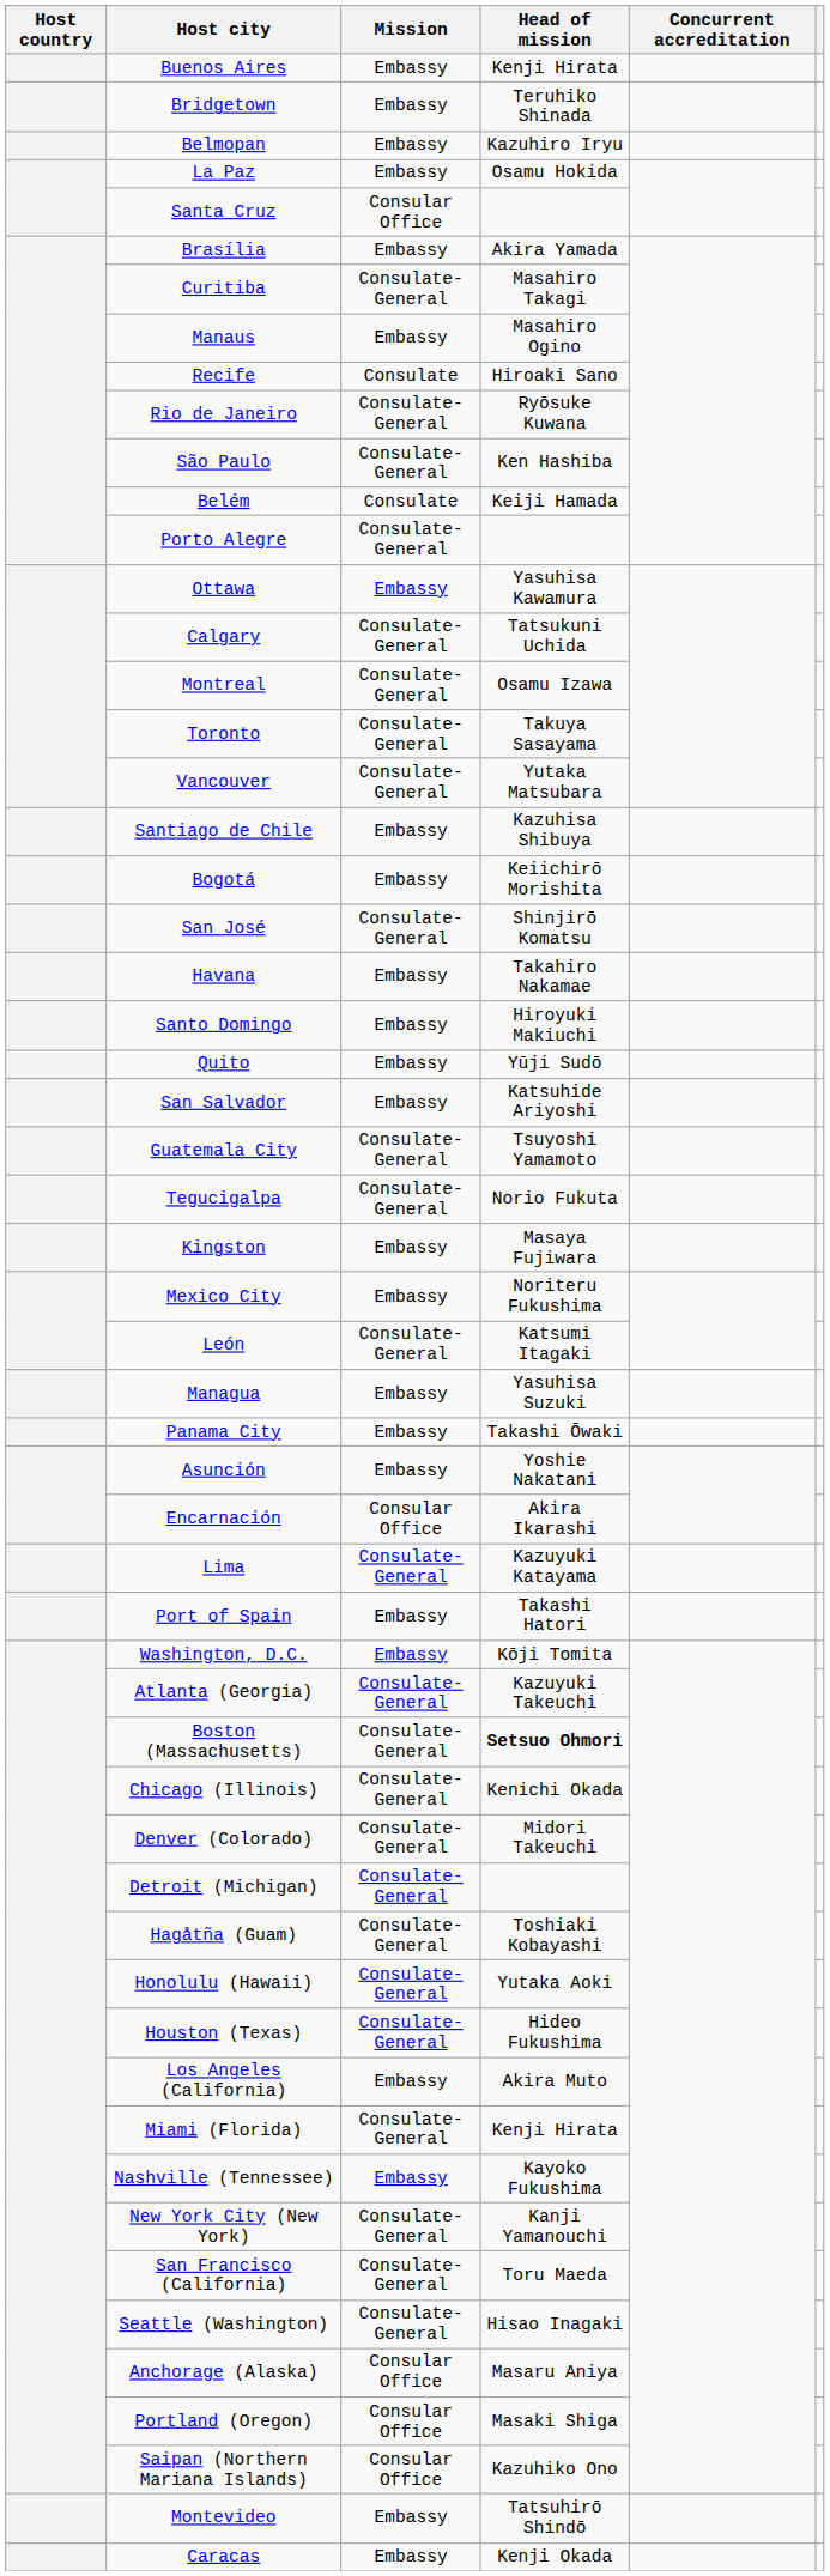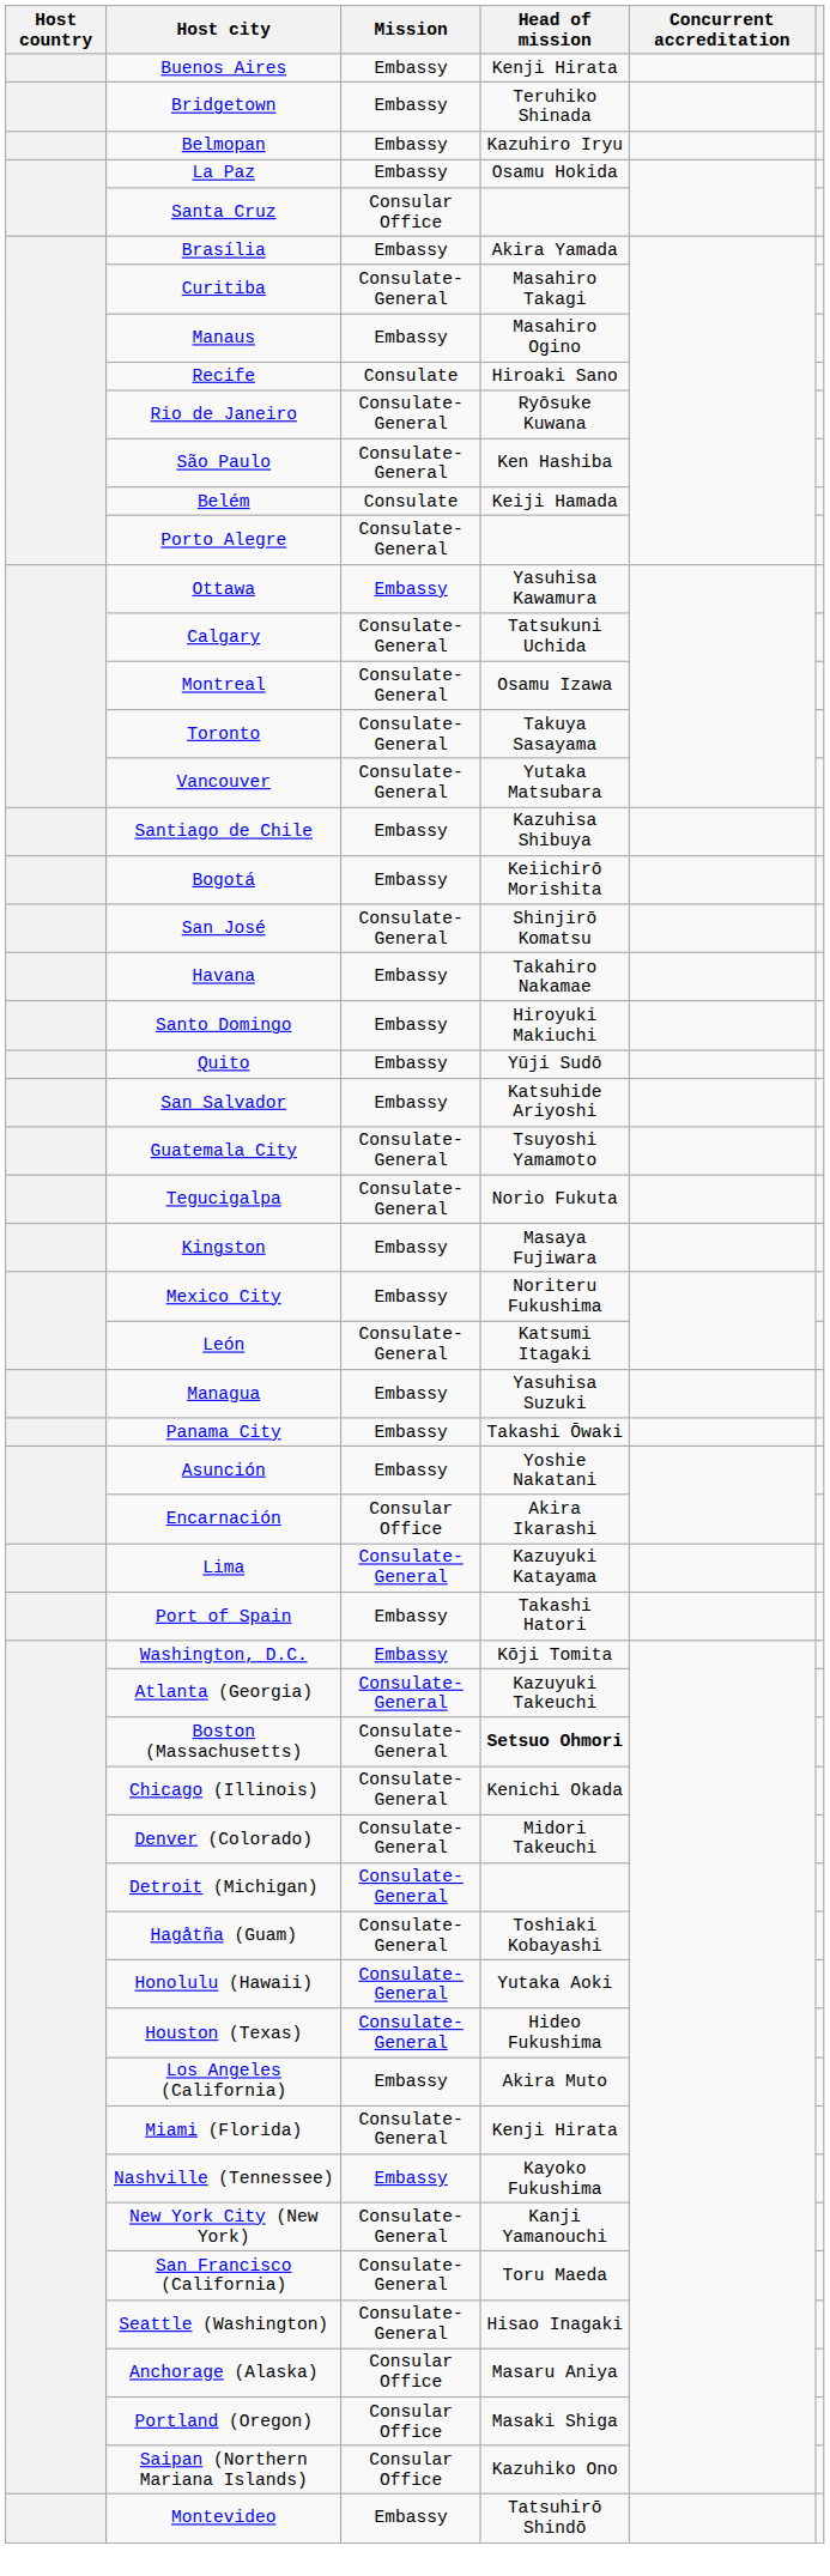- row: Caracas | Embassy | Kenji Okada
